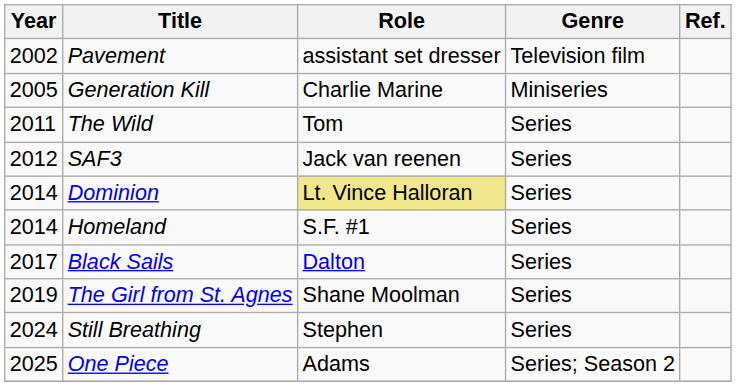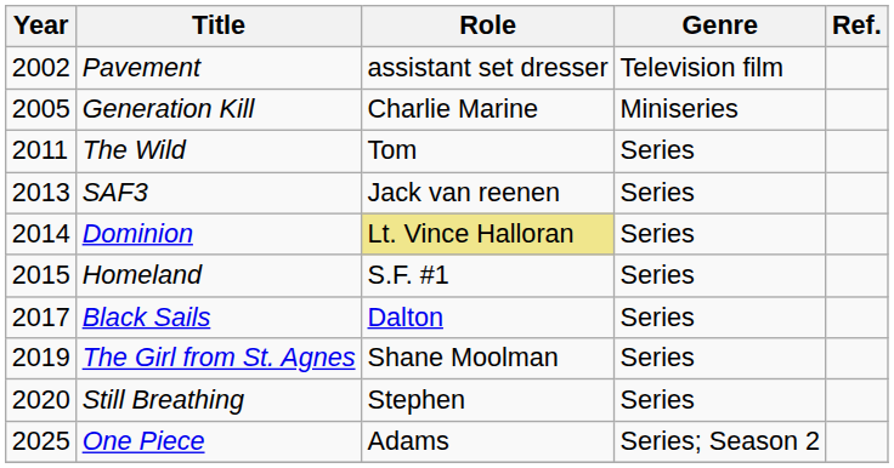SAF3 | Year: 2012 -> 2013
Homeland | Year: 2014 -> 2015
Still Breathing | Year: 2024 -> 2020
